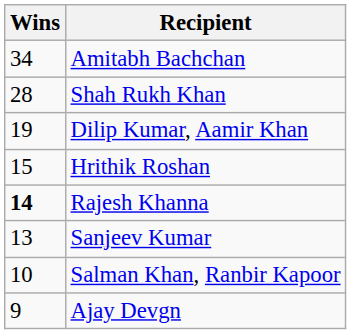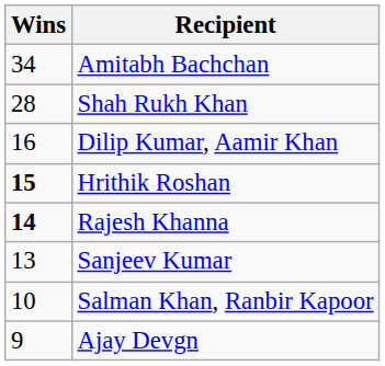Dilip Kumar, Aamir Khan | Wins: 19 -> 16
Hrithik Roshan | Wins: normal -> bold
